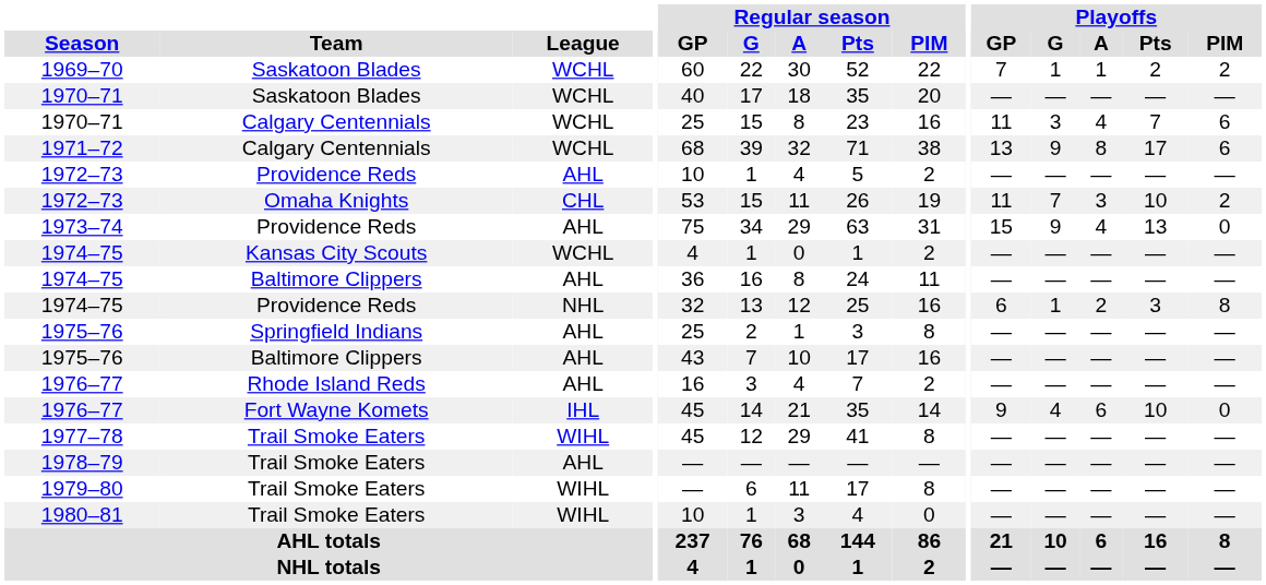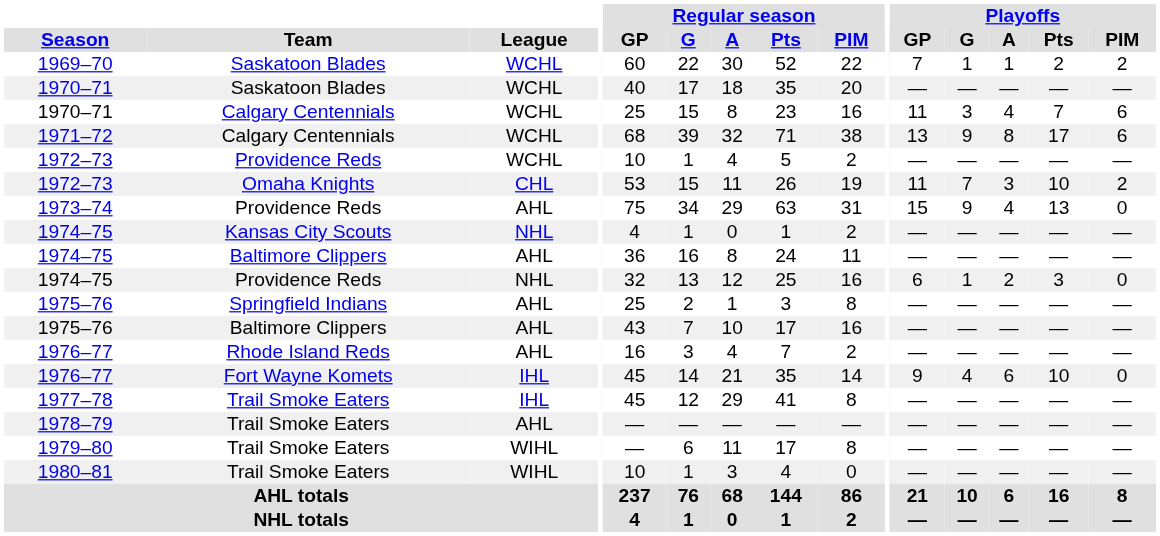1972–73 / Providence Reds | League: AHL -> WCHL
1974–75 / Kansas City Scouts | League: WCHL -> NHL
1974–75 / Providence Reds | Playoffs / PIM: 8 -> 0
1977–78 | League: WIHL -> IHL
